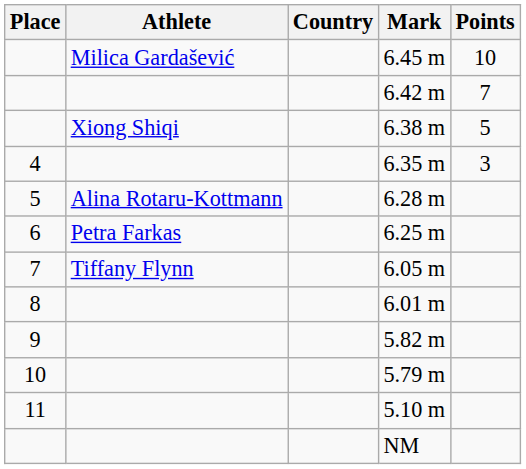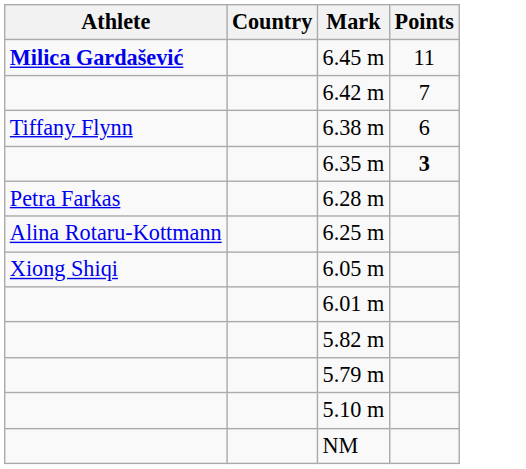- column: Place | 4 | 5 | 6 | 7 | 8 | 9 | 10 | 11
6.45 m | Athlete: normal -> bold
6.45 m | Points: 10 -> 11
6.38 m | Athlete: Xiong Shiqi -> Tiffany Flynn
6.38 m | Points: 5 -> 6
6.35 m | Points: normal -> bold
6.28 m | Athlete: Alina Rotaru-Kottmann -> Petra Farkas
6.25 m | Athlete: Petra Farkas -> Alina Rotaru-Kottmann
6.05 m | Athlete: Tiffany Flynn -> Xiong Shiqi
